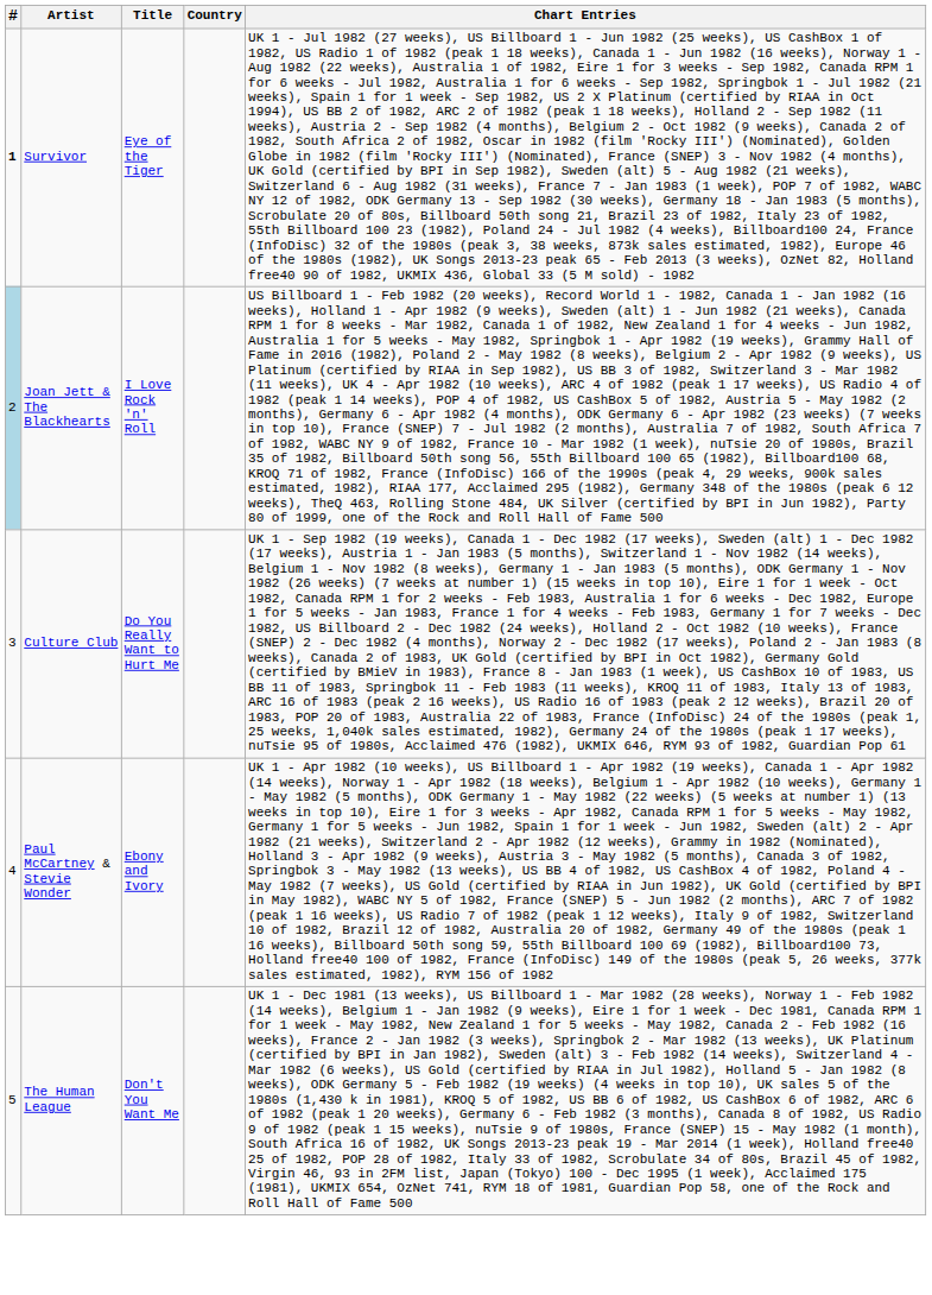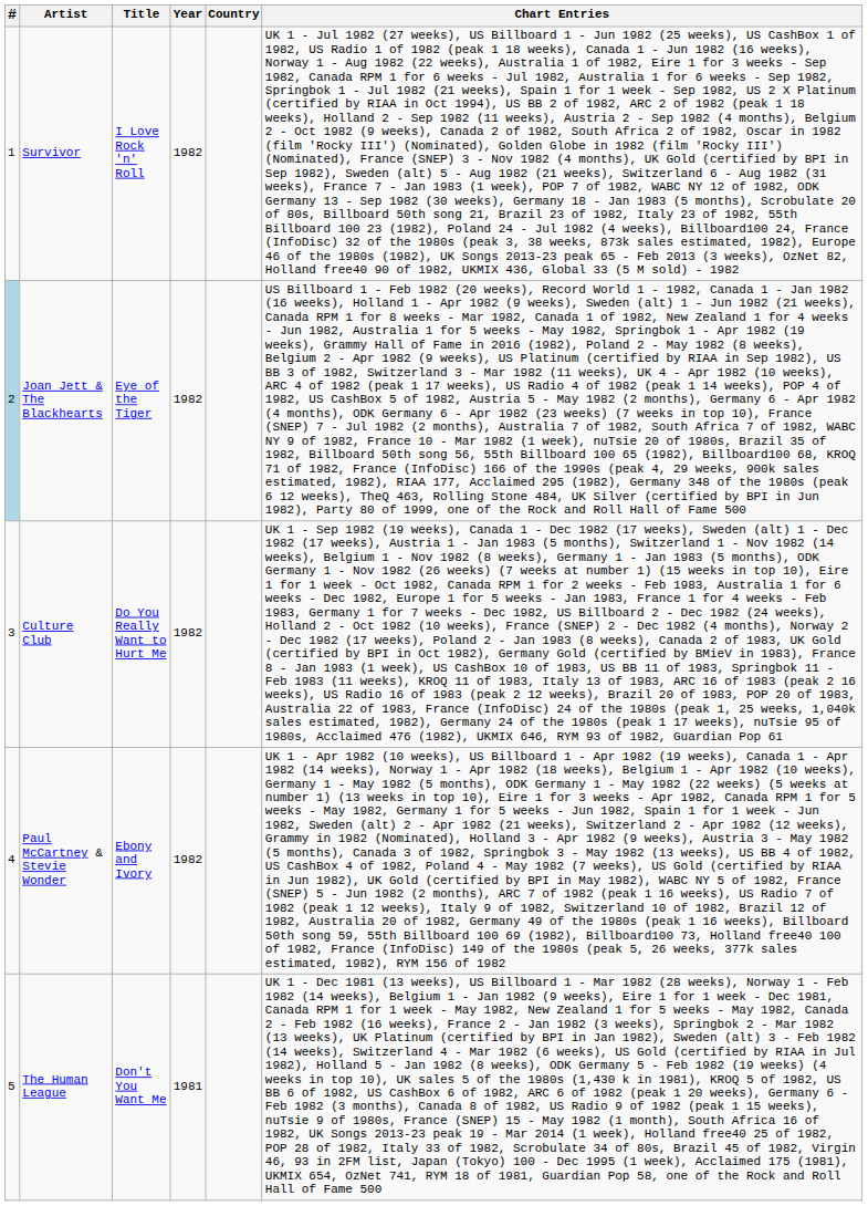+ column: Year | 1982 | 1982 | 1982 | 1982 | 1981
Survivor | #: bold -> normal
Survivor | Title: Eye of the Tiger -> I Love Rock 'n' Roll
Joan Jett & The Blackhearts | Title: I Love Rock 'n' Roll -> Eye of the Tiger
